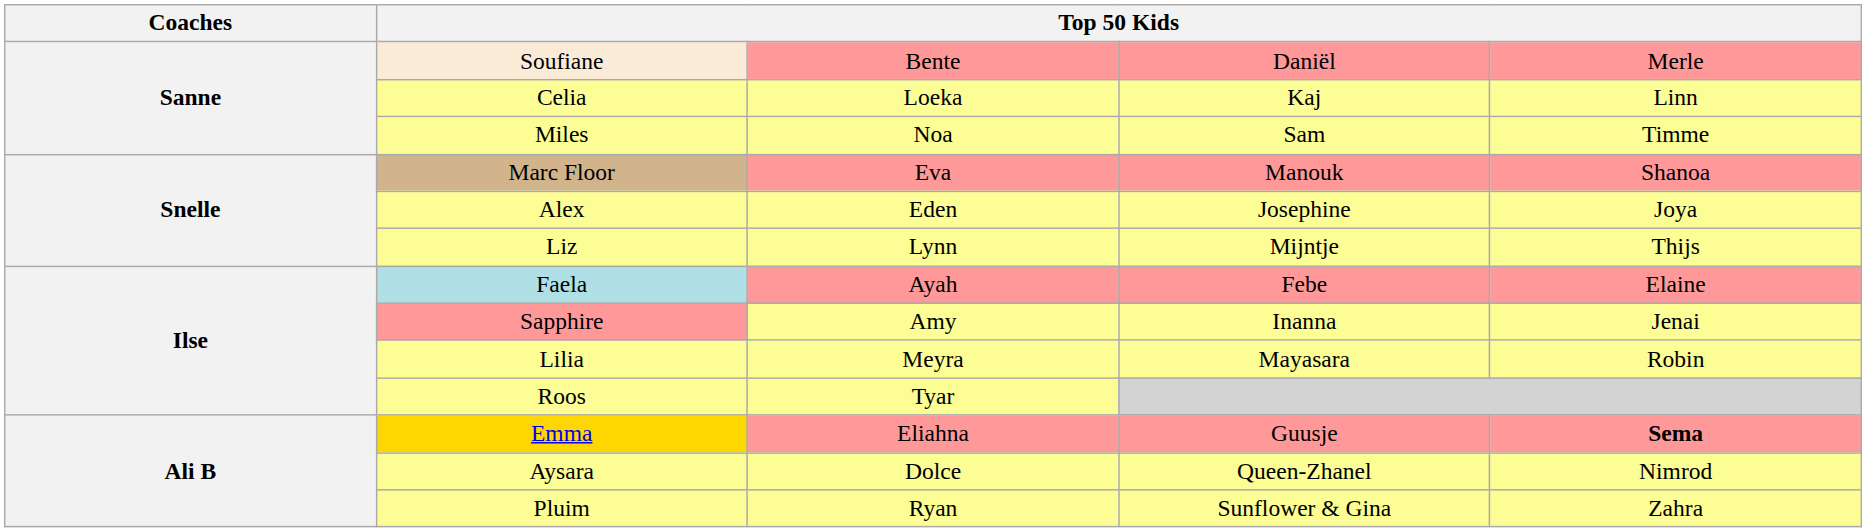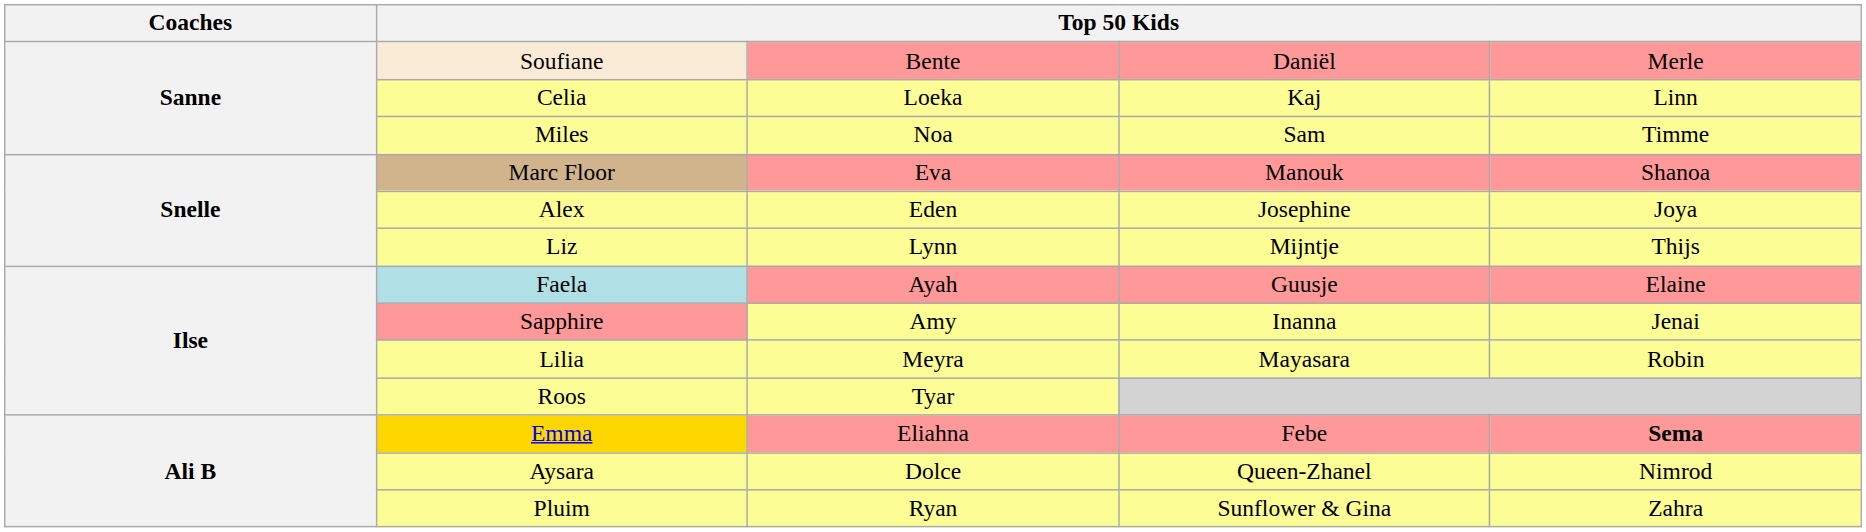Faela | column 4: Febe -> Guusje
Emma | column 4: Guusje -> Febe
